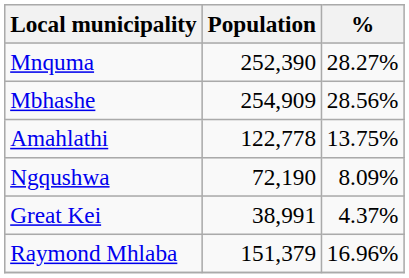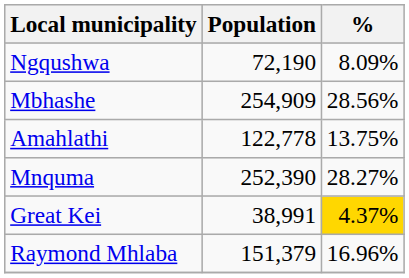rows swapped: Mnquma <-> Ngqushwa
Great Kei | %: no background -> gold background
